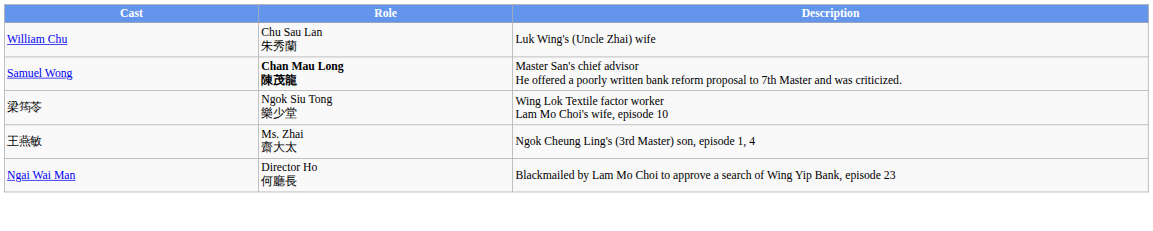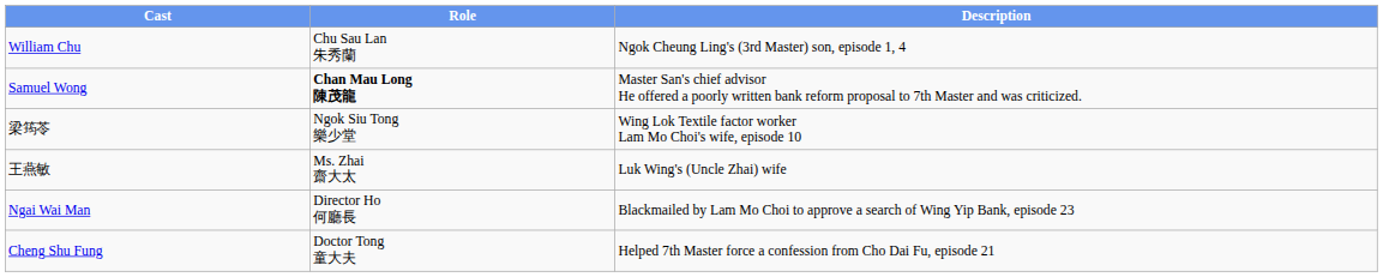William Chu | Description: Luk Wing's (Uncle Zhai) wife -> Ngok Cheung Ling's (3rd Master) son, episode 1, 4
王燕敏 | Description: Ngok Cheung Ling's (3rd Master) son, episode 1, 4 -> Luk Wing's (Uncle Zhai) wife
+ row: Cheng Shu Fung | Doctor Tong 童大夫 | Helped 7th Master force a confession from Cho Dai Fu, episode 21
